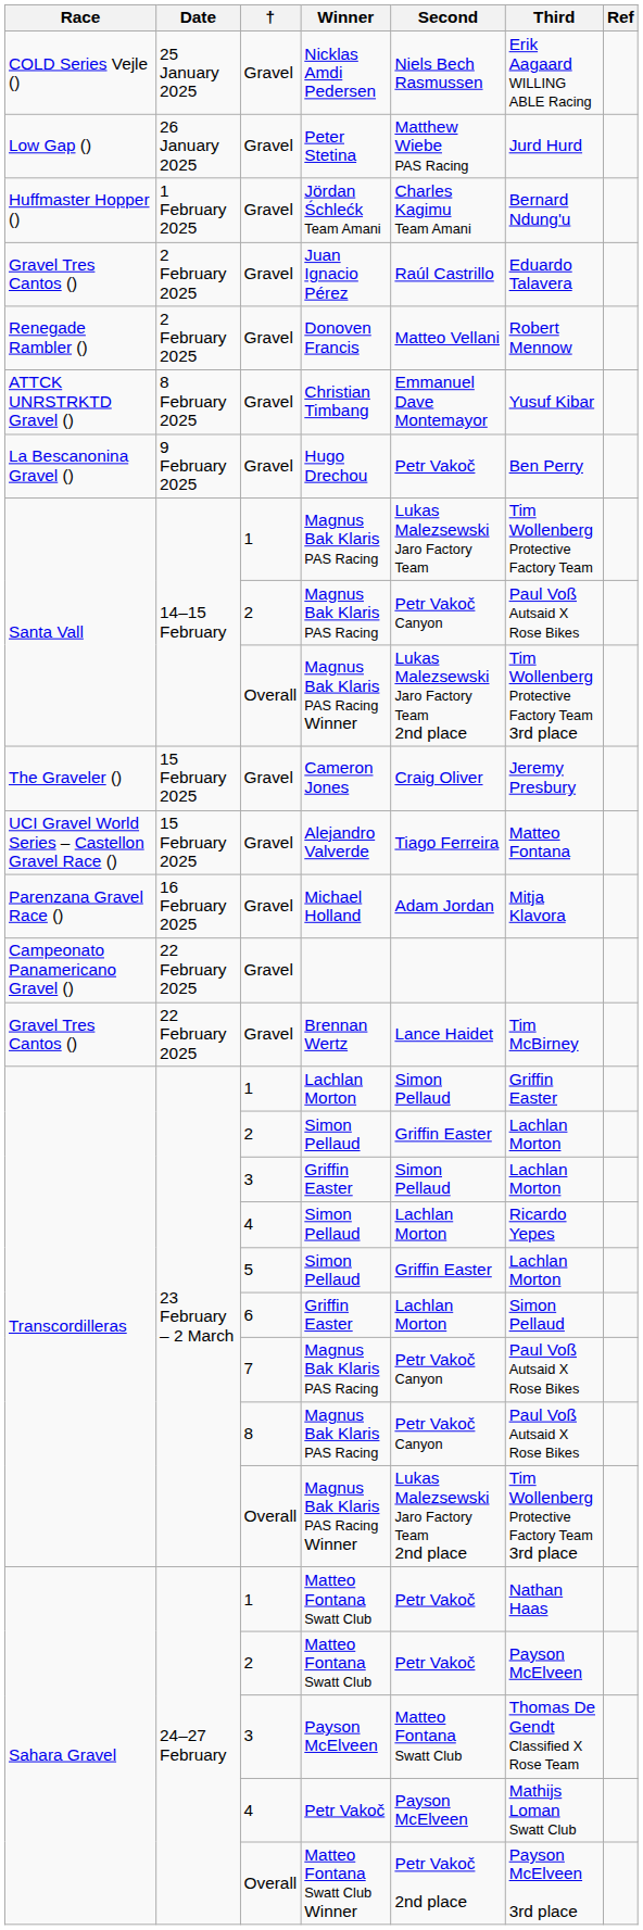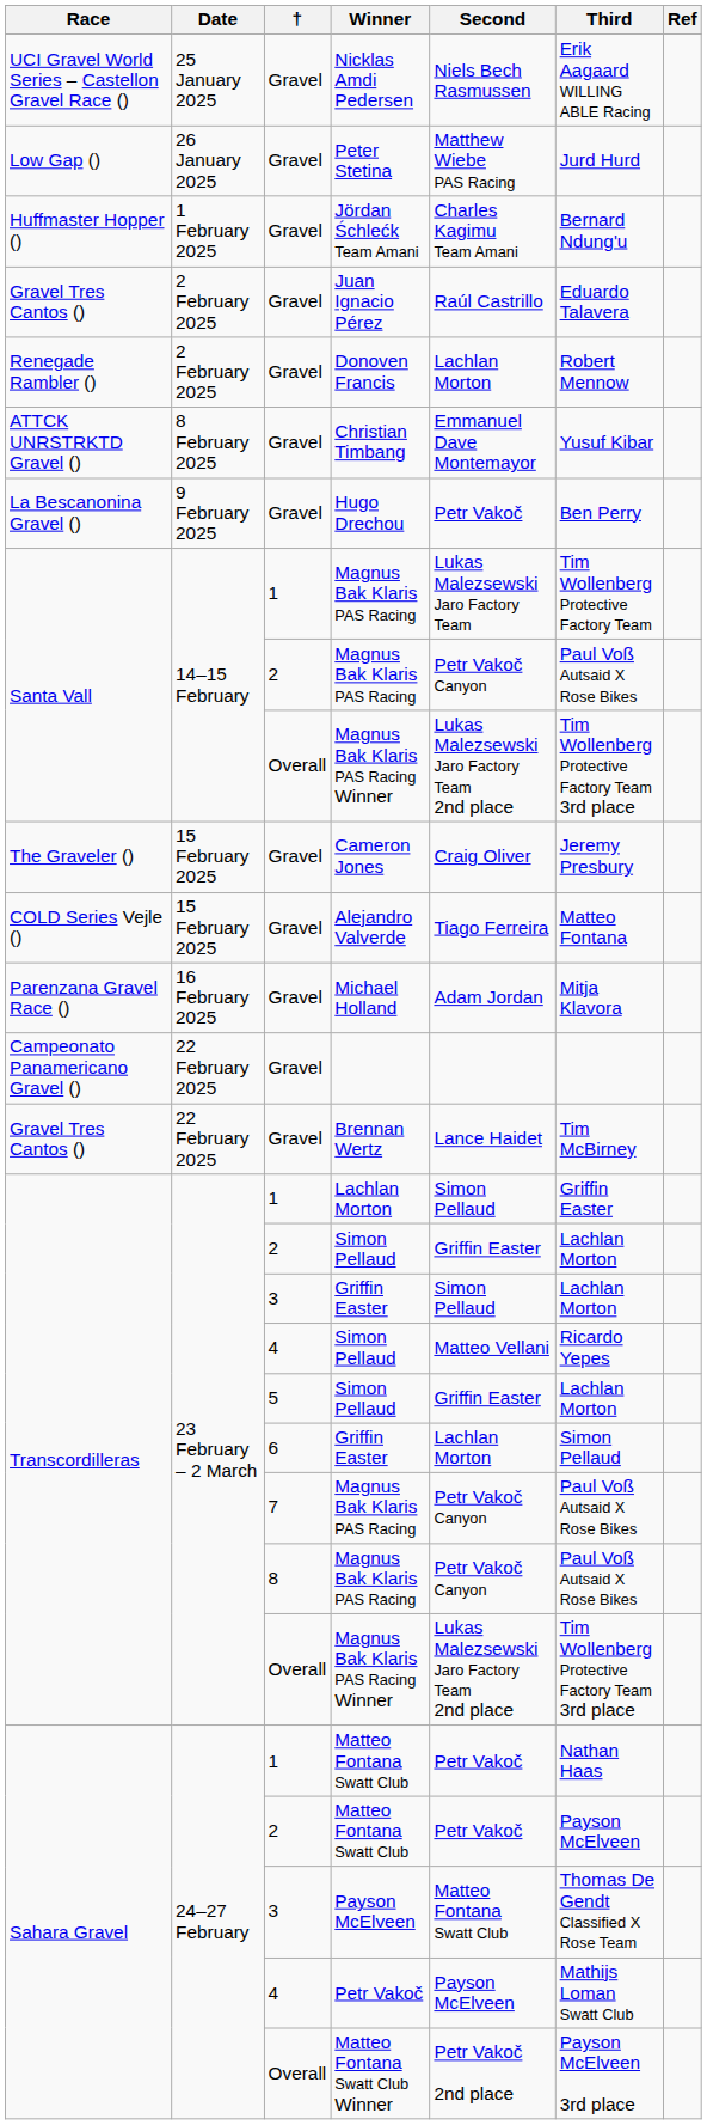Nicklas Amdi Pedersen | Race: COLD Series Vejle () -> UCI Gravel World Series – Castellon Gravel Race ()
Donoven Francis | Second: Matteo Vellani -> Lachlan Morton
Alejandro Valverde | Race: UCI Gravel World Series – Castellon Gravel Race () -> COLD Series Vejle ()
4 / Simon Pellaud | Second: Lachlan Morton -> Matteo Vellani
